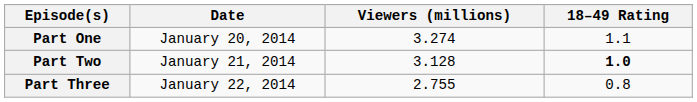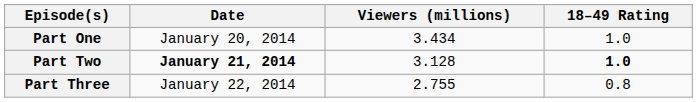Part One | Viewers (millions): 3.274 -> 3.434
Part One | 18–49 Rating: 1.1 -> 1.0
Part Two | Date: normal -> bold
